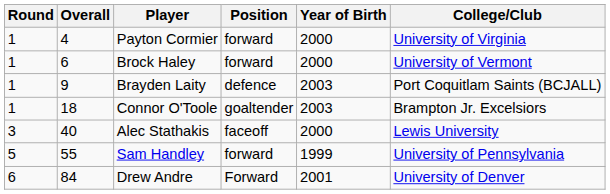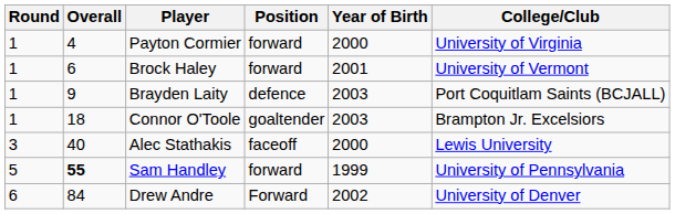Brock Haley | Year of Birth: 2000 -> 2001
Sam Handley | Overall: normal -> bold
Drew Andre | Year of Birth: 2001 -> 2002
